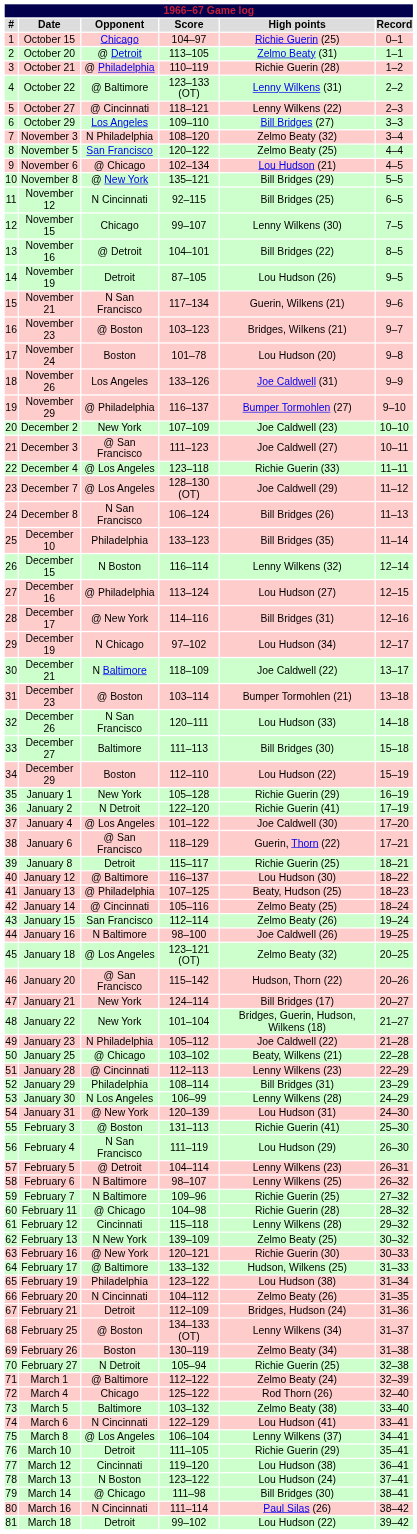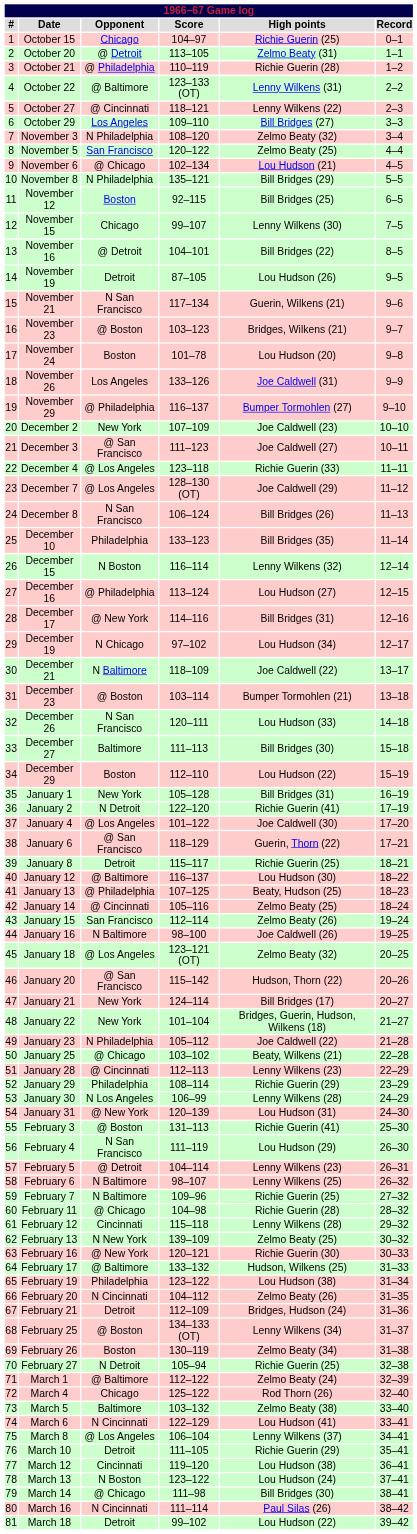November 8 | Opponent: @ New York -> N Philadelphia
November 12 | Opponent: N Cincinnati -> Boston
January 1 | High points: Richie Guerin (29) -> Bill Bridges (31)
January 29 | High points: Bill Bridges (31) -> Richie Guerin (29)
